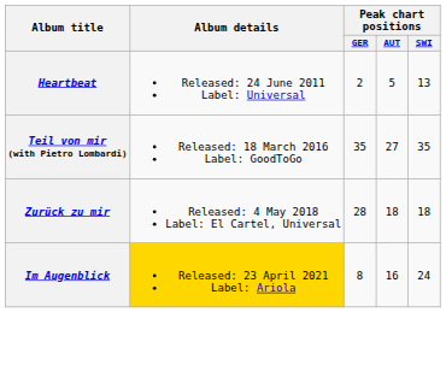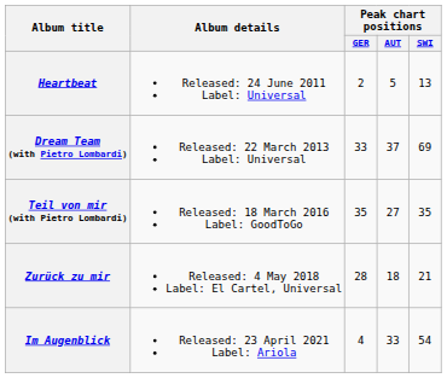+ row: Dream Team (with Pietro Lombardi) | Released: 22 March 2013 Label: Universal | 33 | 37 | 69
Zurück zu mir | Peak chart positions / SWI: 18 -> 21
Im Augenblick | Album details: gold background -> no background
Im Augenblick | Peak chart positions / GER: 8 -> 4
Im Augenblick | Peak chart positions / AUT: 16 -> 33
Im Augenblick | Peak chart positions / SWI: 24 -> 54
